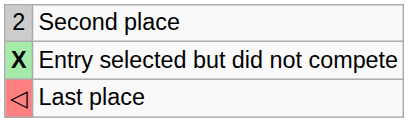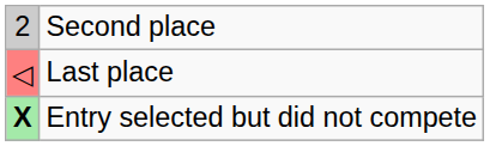rows swapped: Last place <-> Entry selected but did not compete
